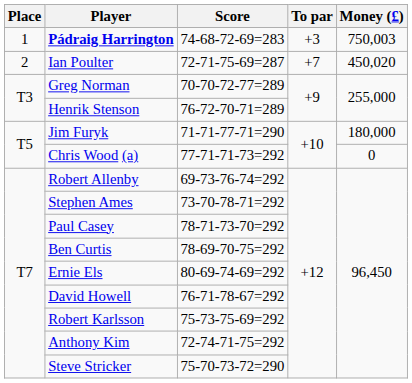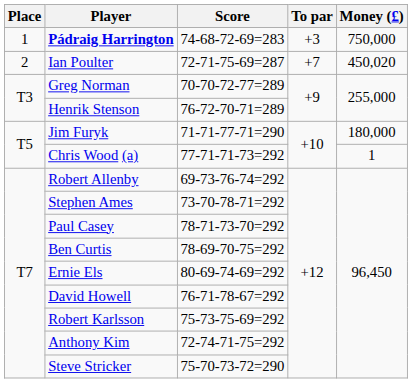Pádraig Harrington | Money (£): 750,003 -> 750,000
Chris Wood (a) | Money (£): 0 -> 1
